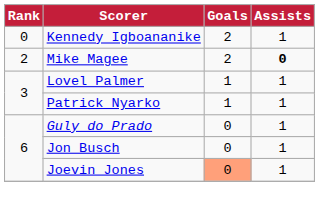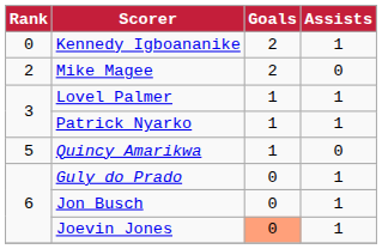Mike Magee | Assists: bold -> normal
+ row: 5 | Quincy Amarikwa | 1 | 0
